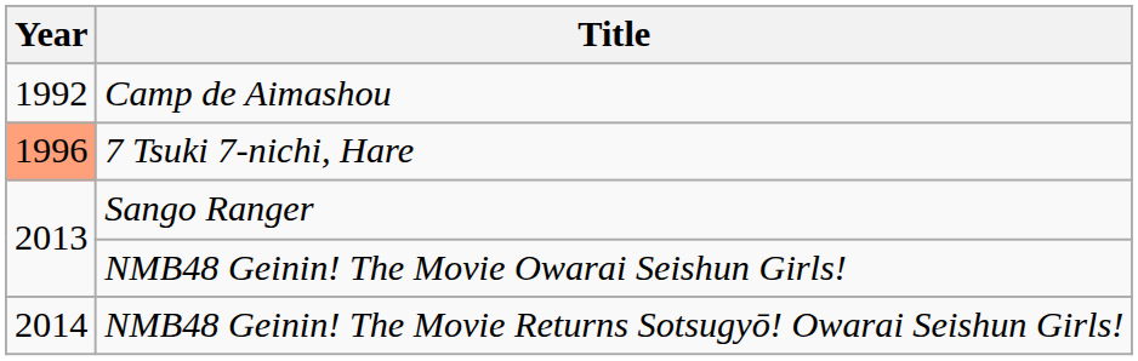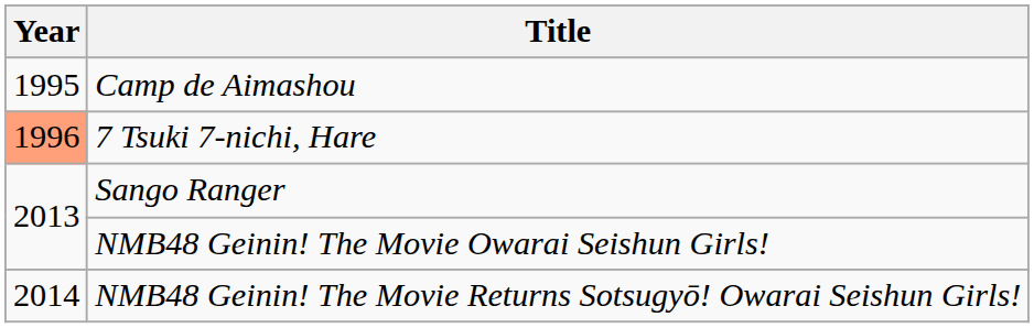Camp de Aimashou | Year: 1992 -> 1995
